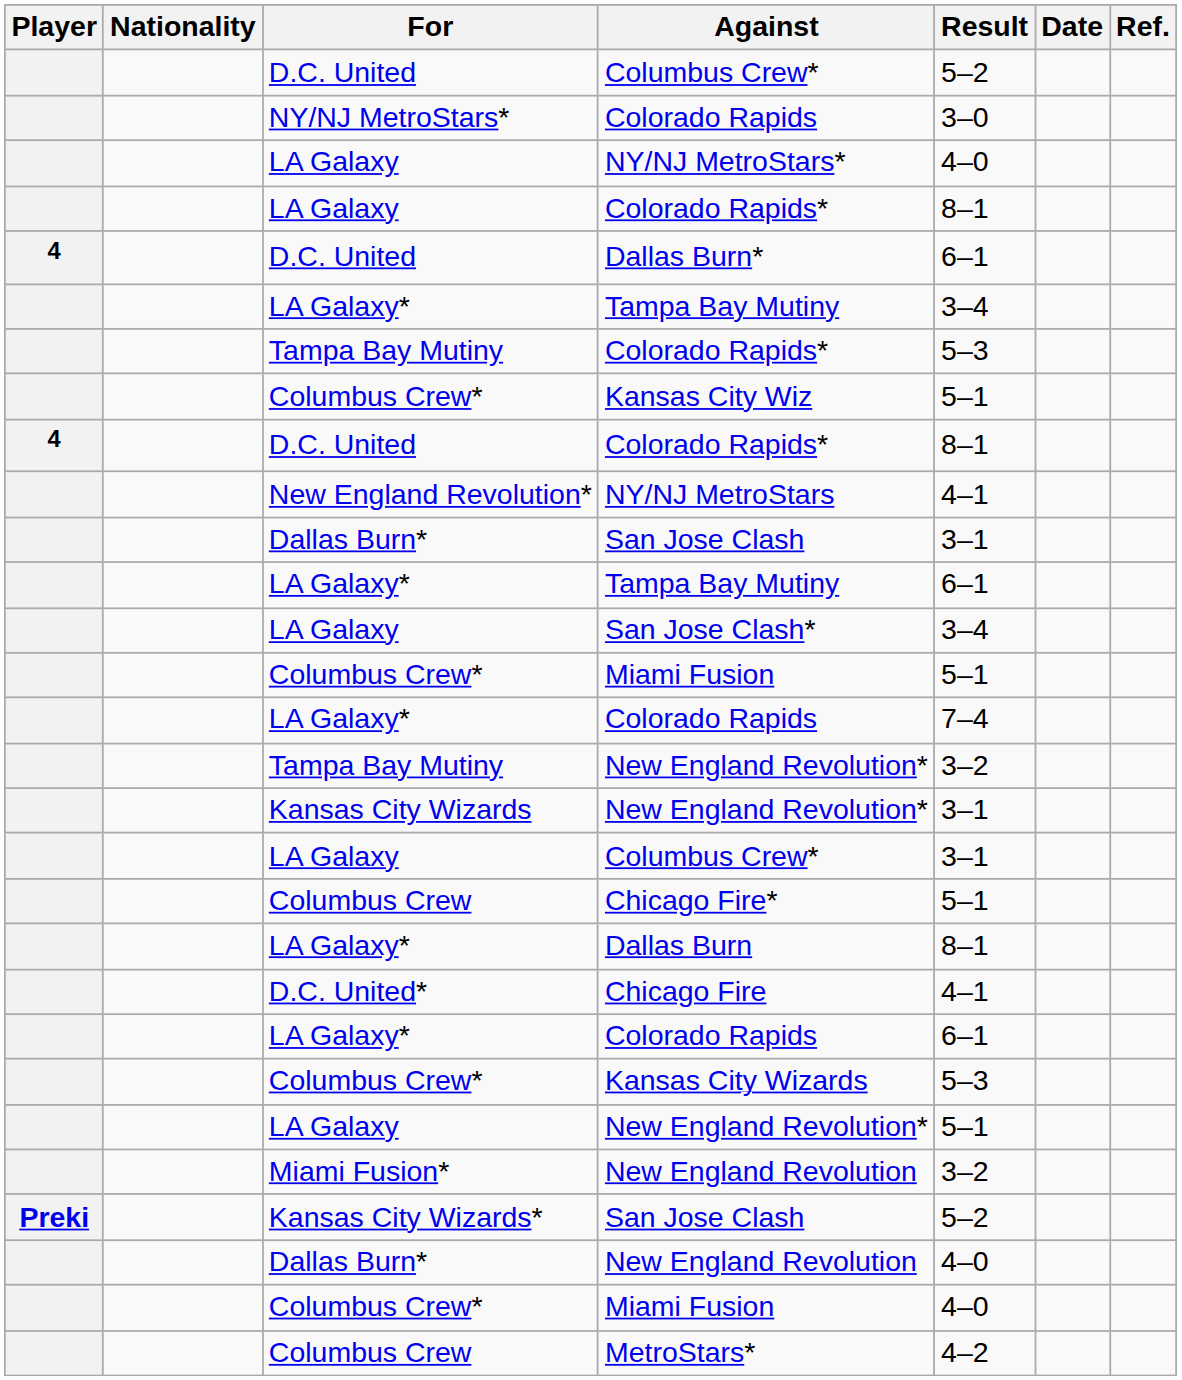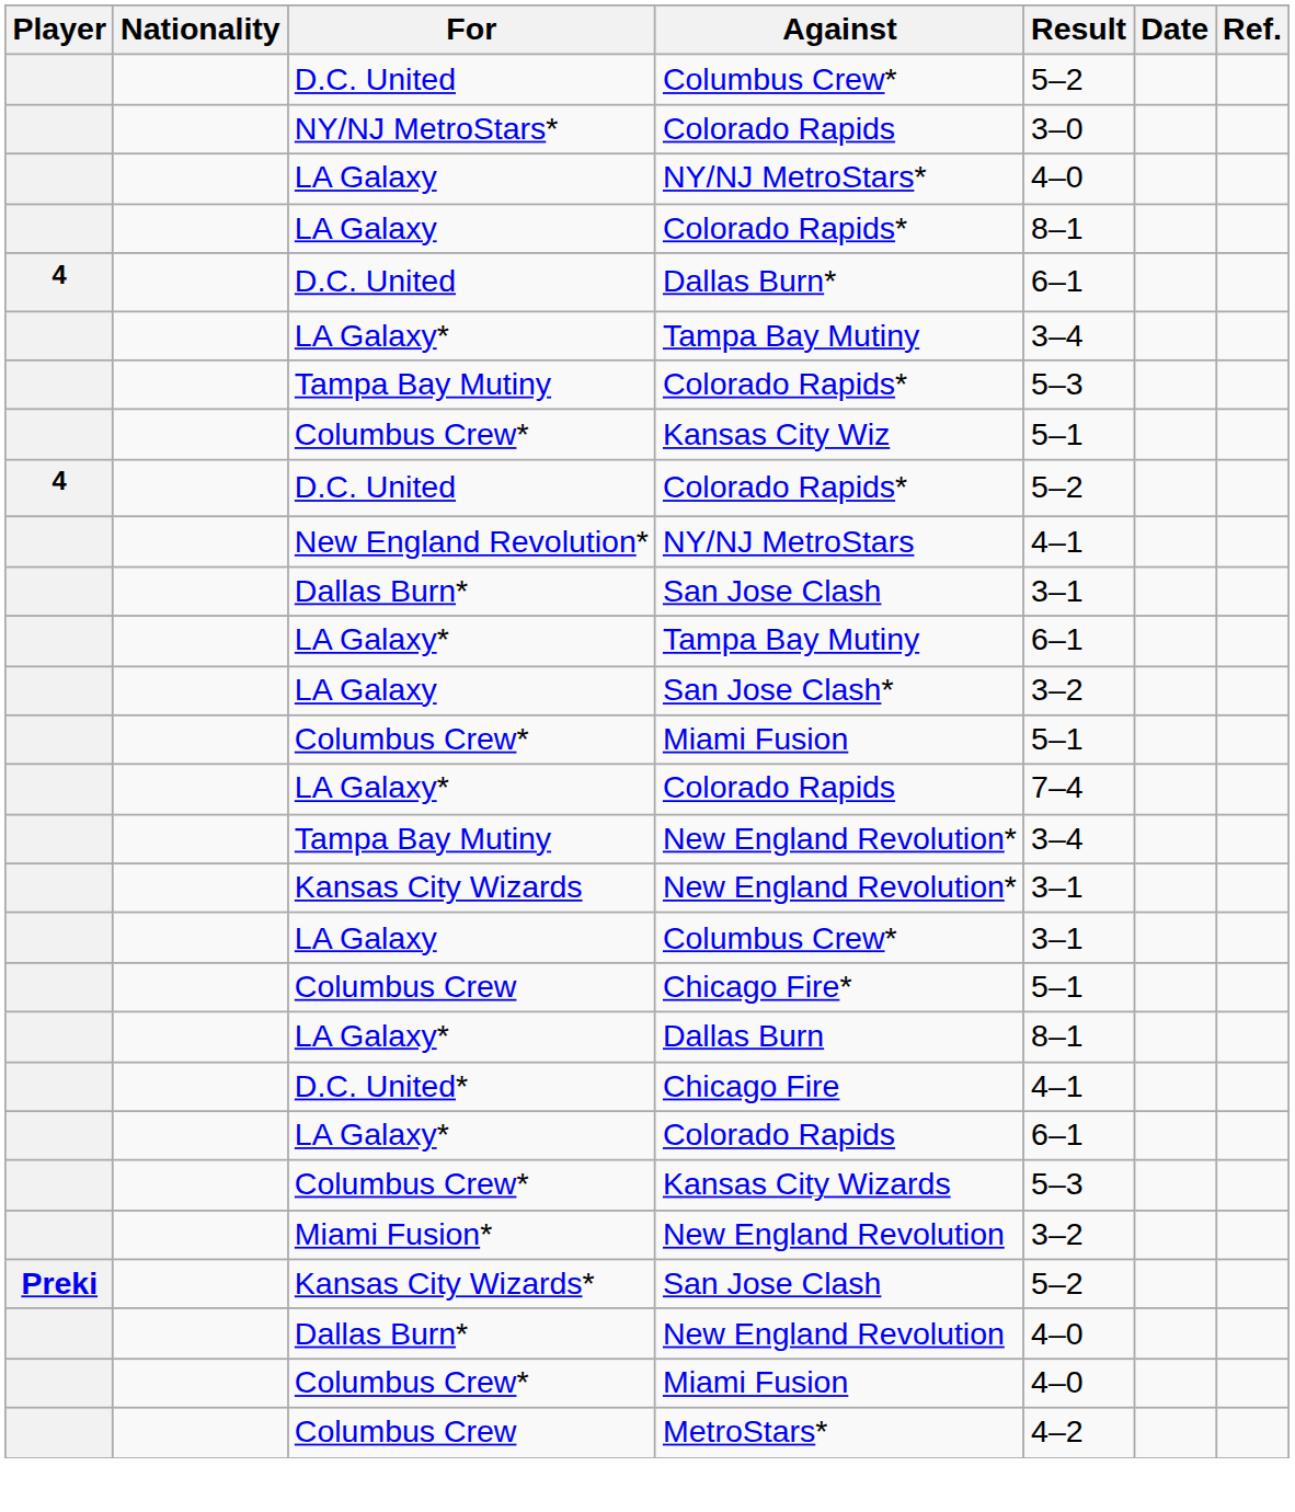D.C. United / Colorado Rapids* | Result: 8–1 -> 5–2
San Jose Clash* | Result: 3–4 -> 3–2
Tampa Bay Mutiny / New England Revolution* | Result: 3–2 -> 3–4
- row: LA Galaxy | New England Revolution* | 5–1
